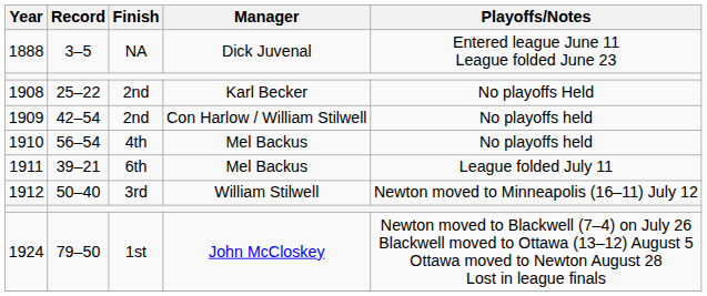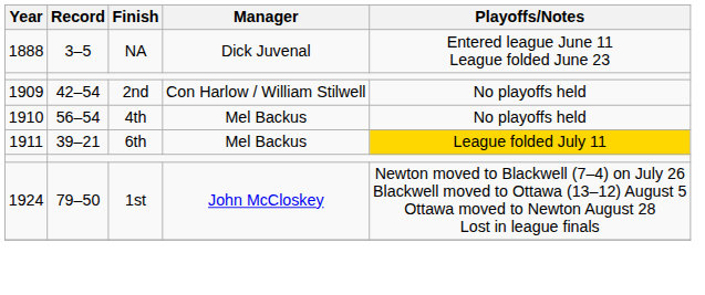- row: 1908 | 25–22 | 2nd | Karl Becker | No playoffs Held
1911 | Playoffs/Notes: no background -> gold background
- row: 1912 | 50–40 | 3rd | William Stilwell | Newton moved to Minneapolis (16–11) July 12
